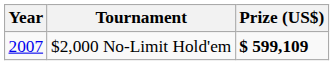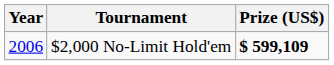$2,000 No-Limit Hold'em | Year: 2007 -> 2006
